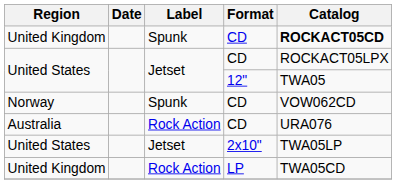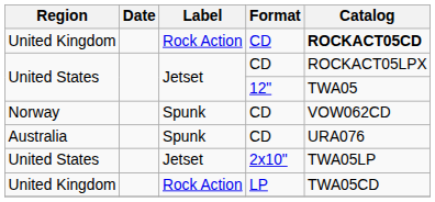United Kingdom / CD | Label: Spunk -> Rock Action
Australia | Label: Rock Action -> Spunk
